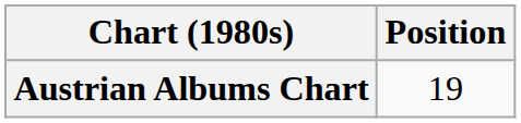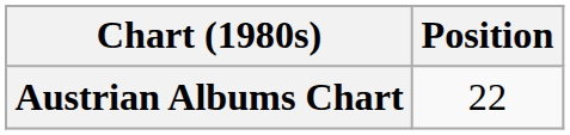Austrian Albums Chart | Position: 19 -> 22
